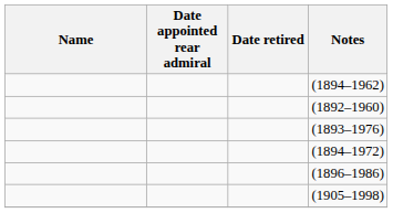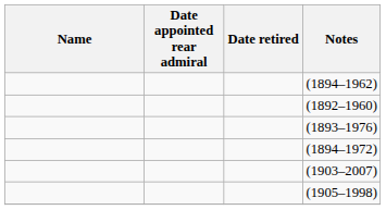- row: (1896–1986)
+ row: (1903–2007)
